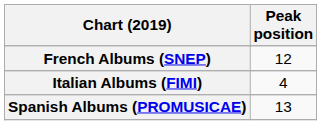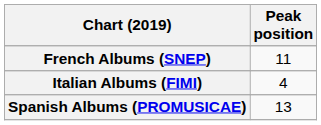French Albums (SNEP) | Peak position: 12 -> 11
